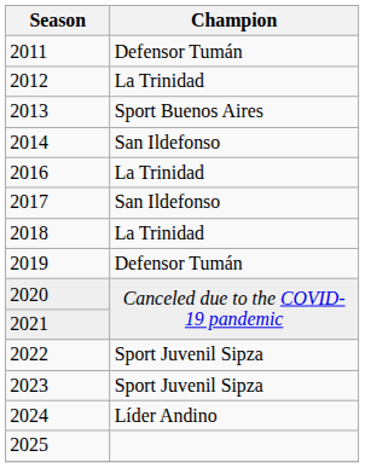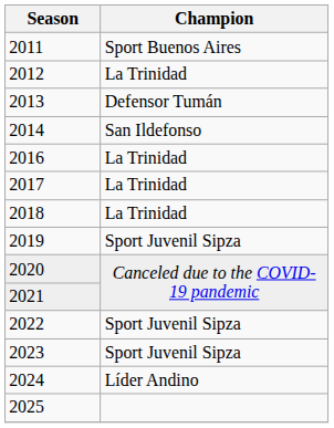2011 | Champion: Defensor Tumán -> Sport Buenos Aires
2013 | Champion: Sport Buenos Aires -> Defensor Tumán
2017 | Champion: San Ildefonso -> La Trinidad
2019 | Champion: Defensor Tumán -> Sport Juvenil Sipza
